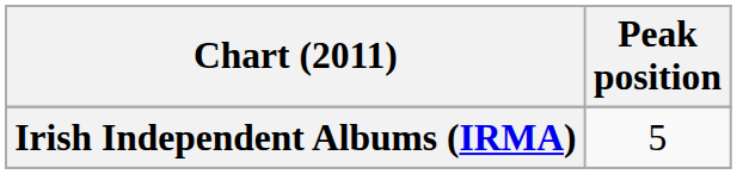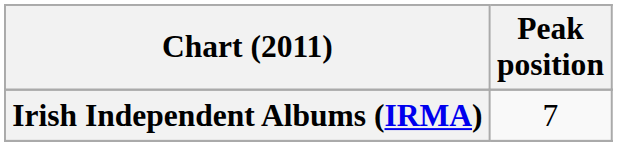Irish Independent Albums (IRMA) | Peak position: 5 -> 7
